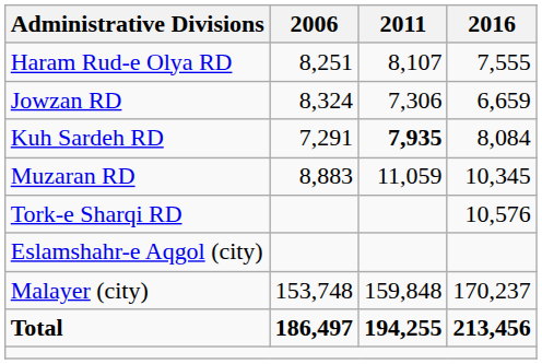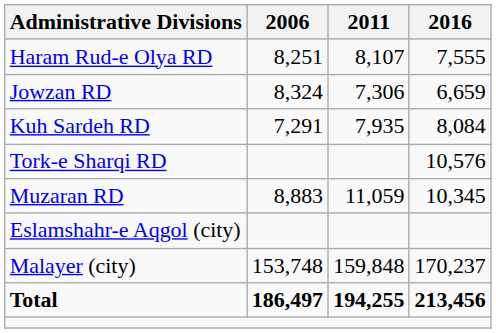Kuh Sardeh RD | 2011: bold -> normal
rows swapped: Muzaran RD <-> Tork-e Sharqi RD
